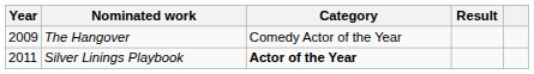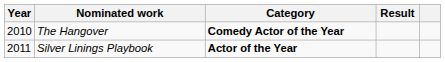The Hangover | Year: 2009 -> 2010
The Hangover | Category: normal -> bold
